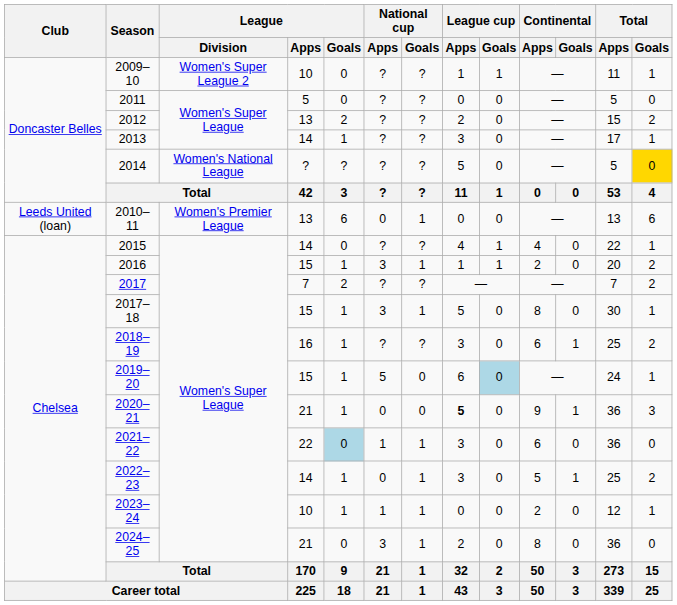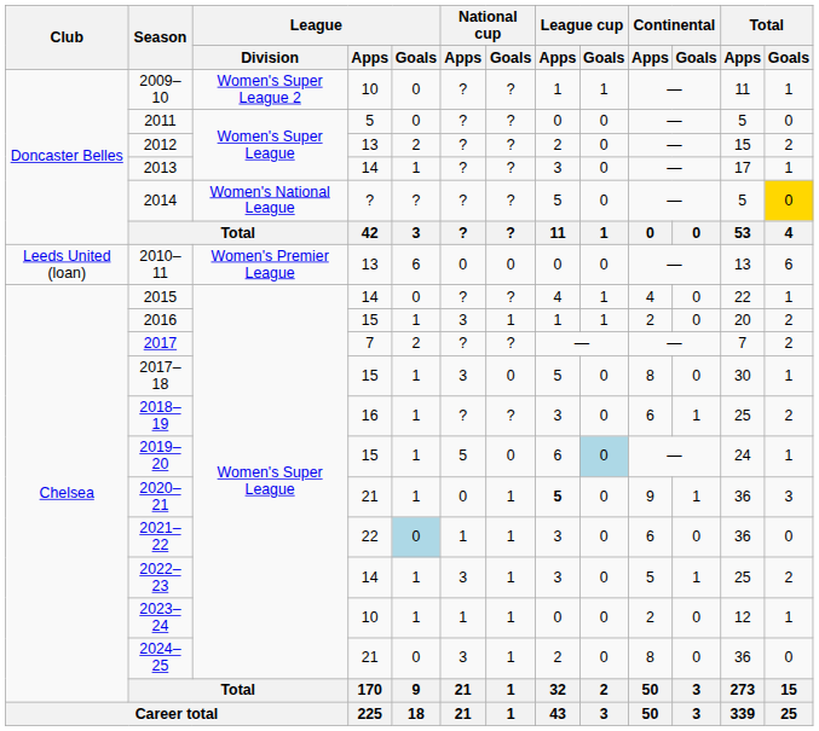2010–11 | National cup / Goals: 1 -> 0
2017–18 | National cup / Goals: 1 -> 0
2020–21 | National cup / Goals: 0 -> 1
2022–23 | National cup / Apps: 0 -> 3
